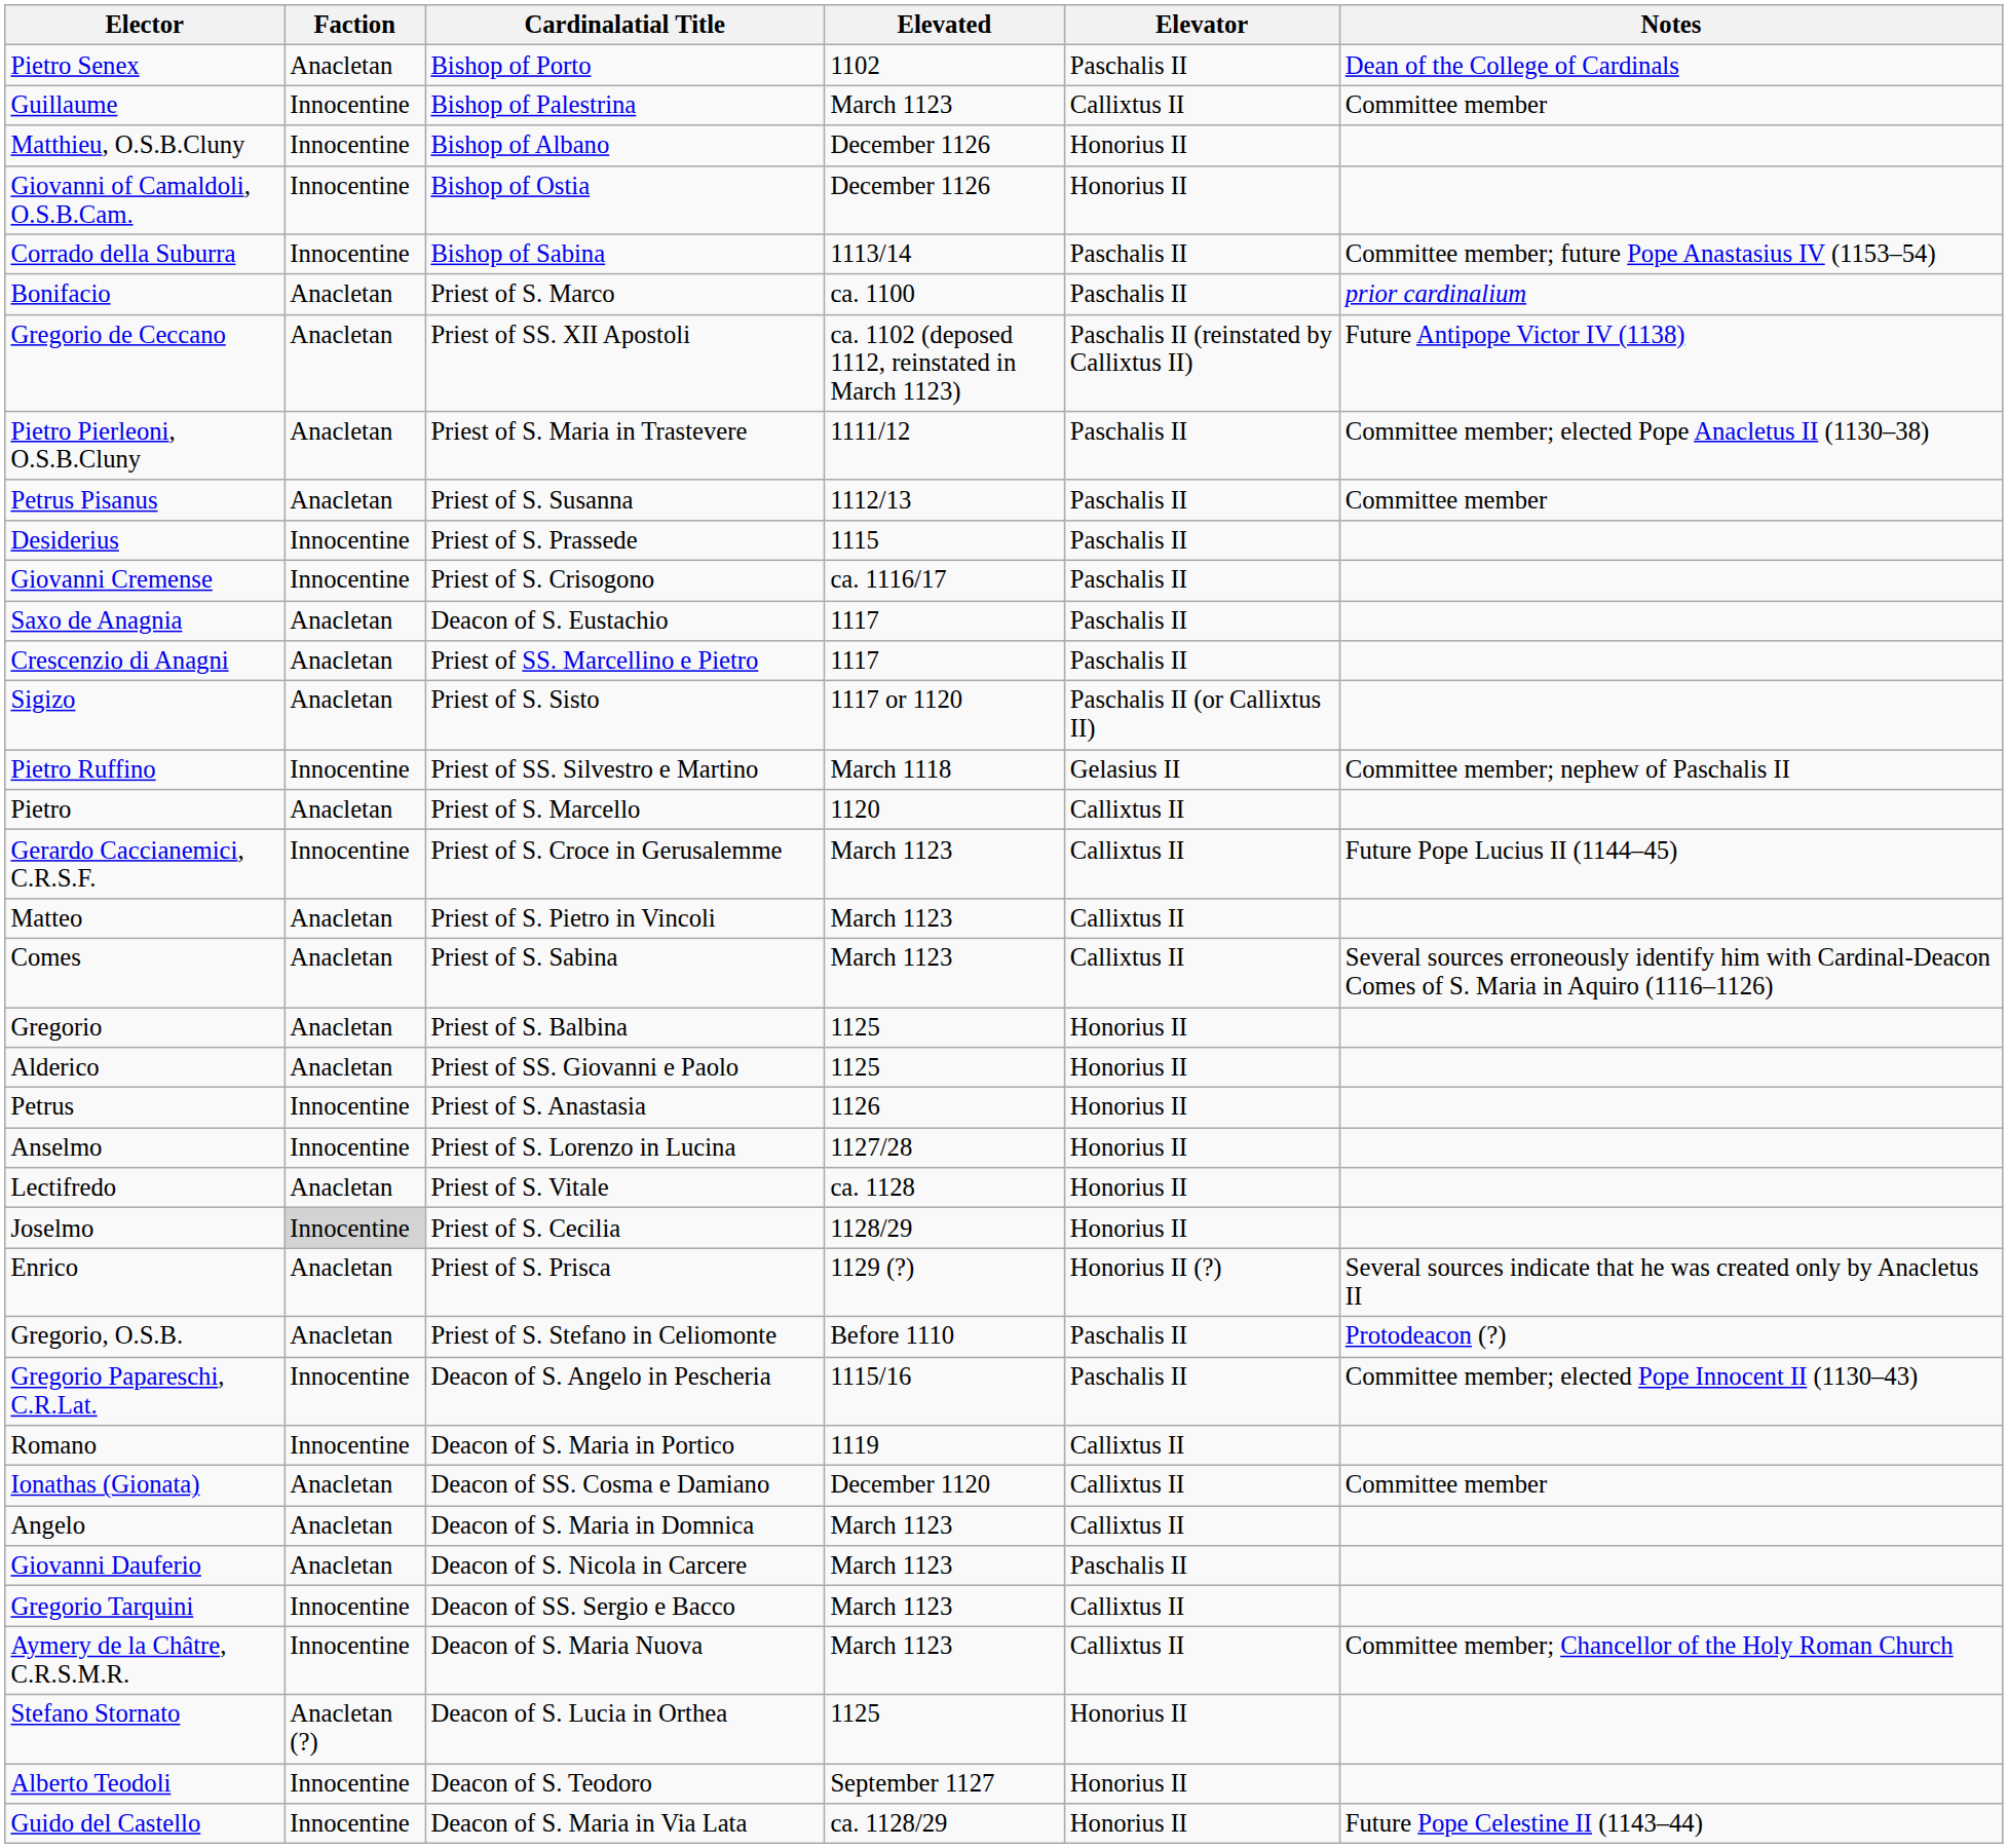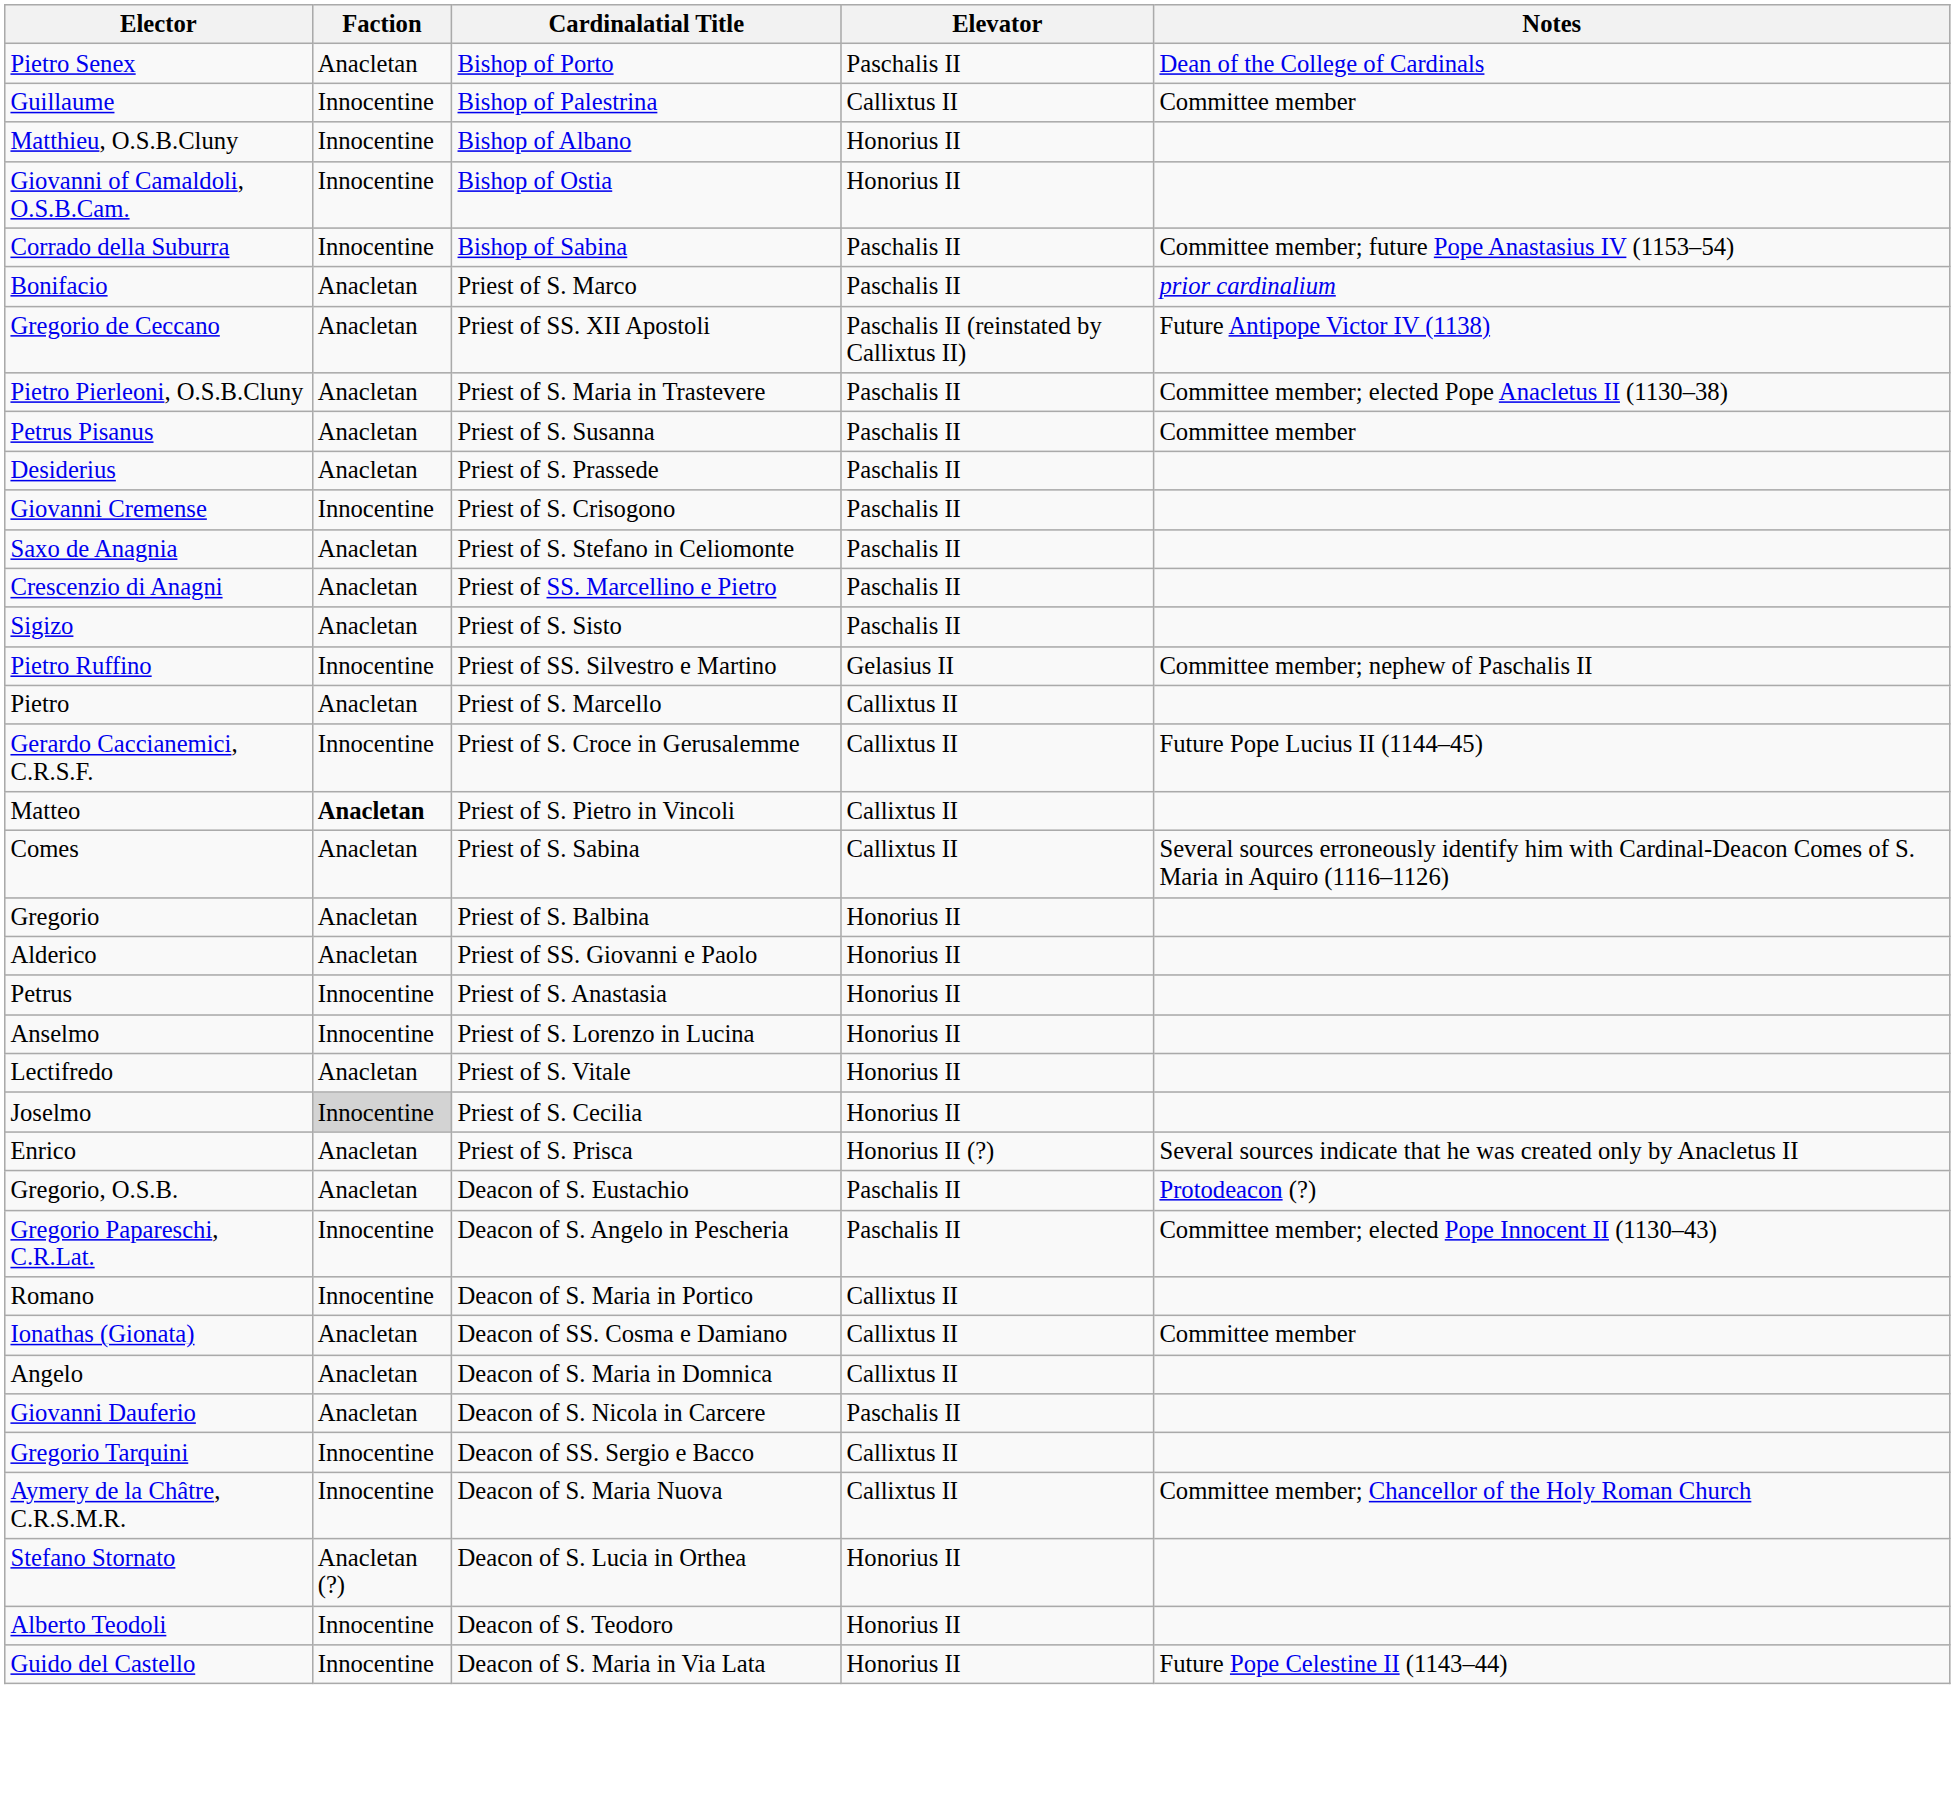- column: Elevated | 1102 | March 1123 | December 1126 | December 1126 | 1113/14 | ca. 1100 | ca. 1102 (deposed 1112, reinstated in March 1123) | 1111/12 | 1112/13 | 1115 | ca. 1116/17 | 1117 | 1117 | 1117 or 1120 | March 1118 | 1120 | March 1123 | March 1123 | March 1123 | 1125 | 1125 | 1126 | 1127/28 | ca. 1128 | 1128/29 | 1129 (?) | Before 1110 | 1115/16 | 1119 | December 1120 | March 1123 | March 1123 | March 1123 | March 1123 | 1125 | September 1127 | ca. 1128/29
Desiderius | Faction: Innocentine -> Anacletan
Saxo de Anagnia | Cardinalatial Title: Deacon of S. Eustachio -> Priest of S. Stefano in Celiomonte
Sigizo | Elevator: Paschalis II (or Callixtus II) -> Paschalis II
Matteo | Faction: normal -> bold
Gregorio, O.S.B. | Cardinalatial Title: Priest of S. Stefano in Celiomonte -> Deacon of S. Eustachio
